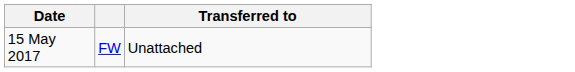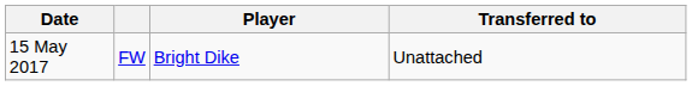+ column: Player | Bright Dike
